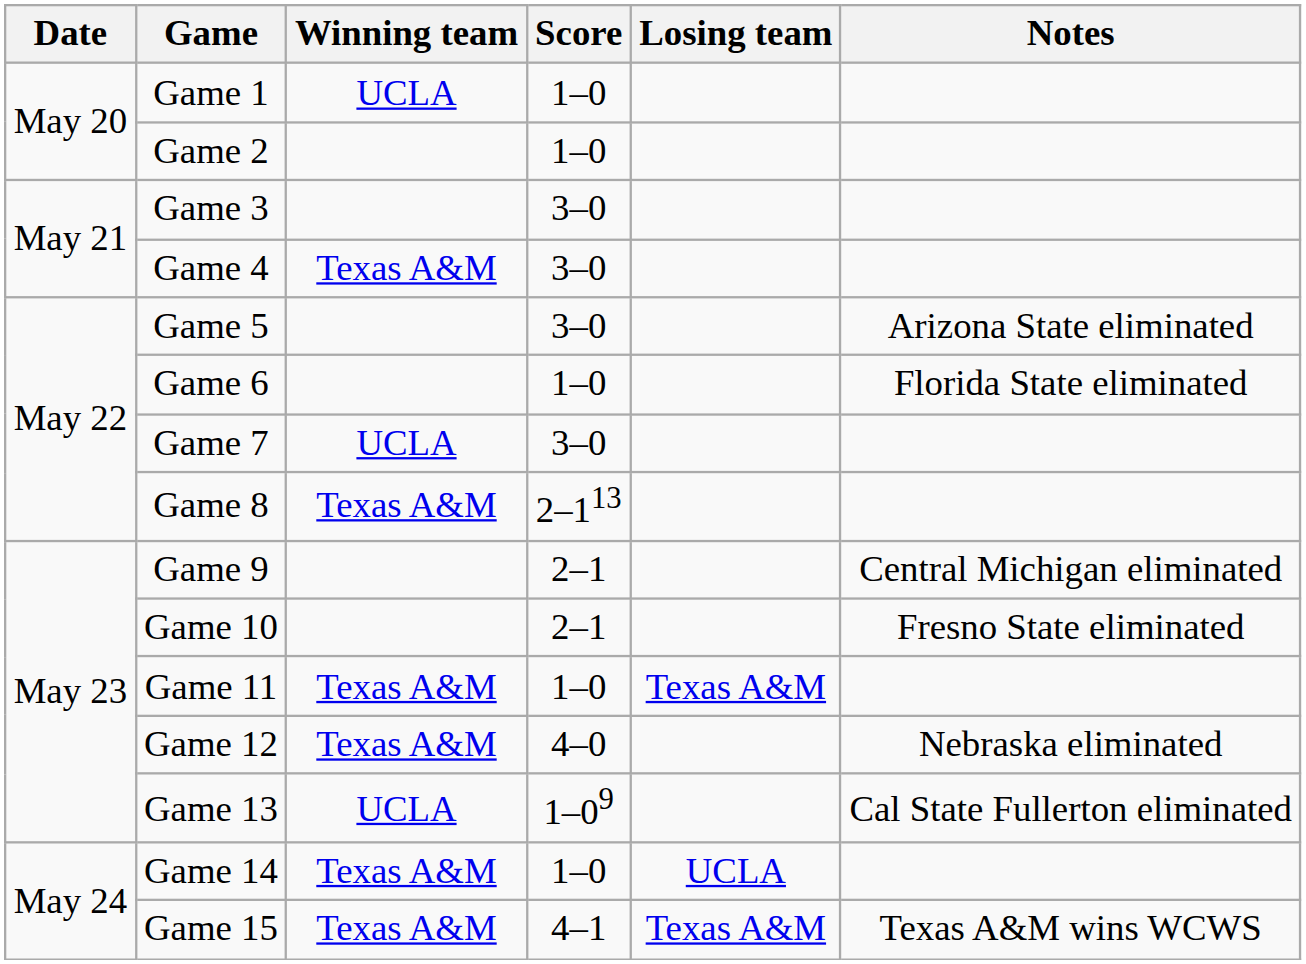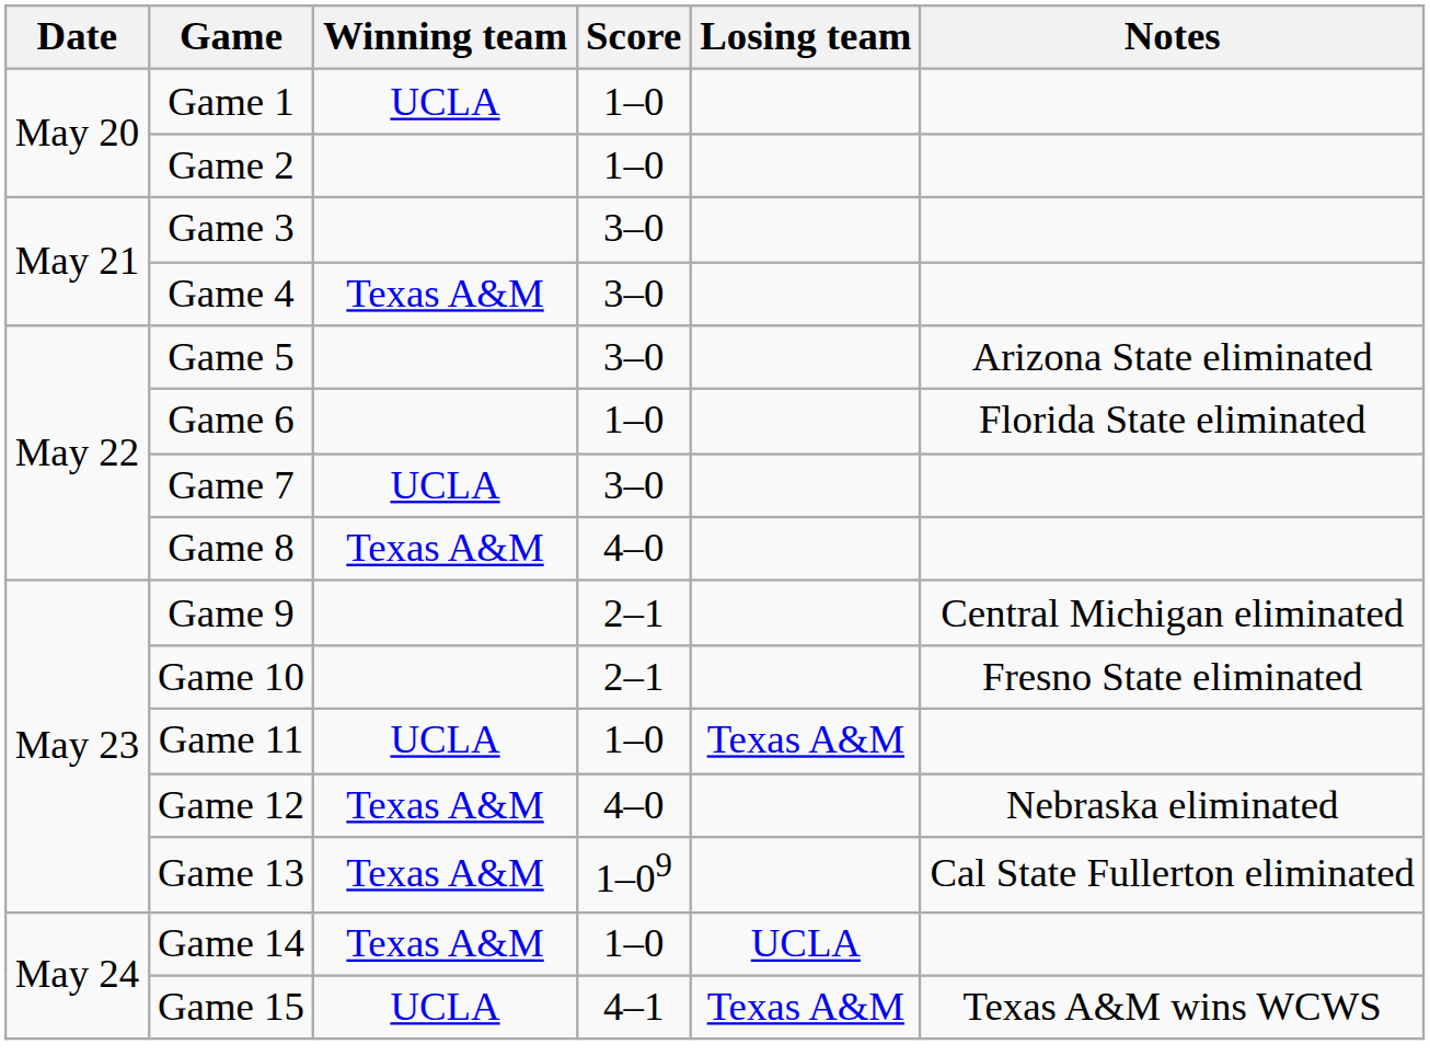Game 8 | Score: 2–113 -> 4–0
Game 11 | Winning team: Texas A&M -> UCLA
Game 13 | Winning team: UCLA -> Texas A&M
Game 15 | Winning team: Texas A&M -> UCLA
